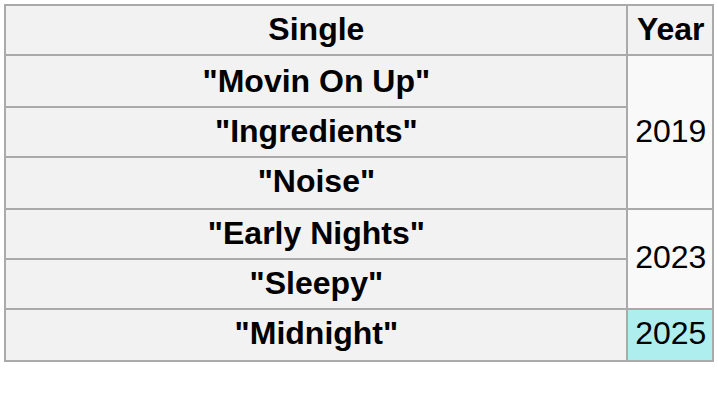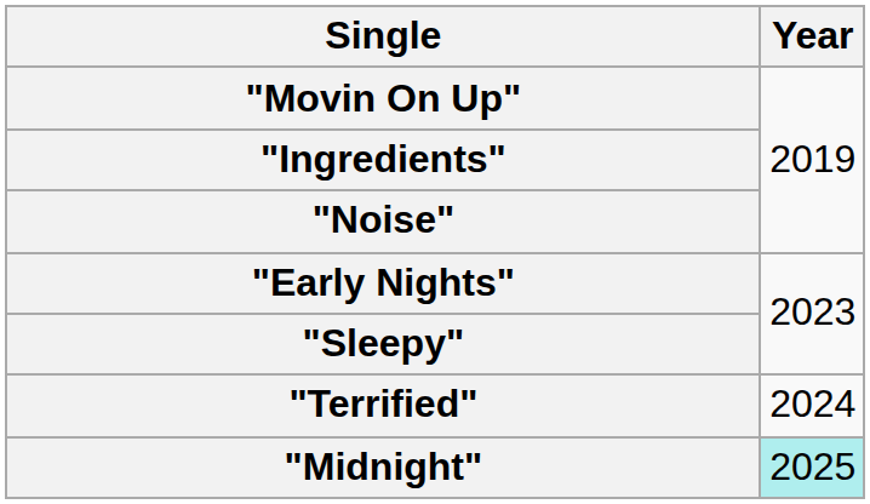+ row: "Terrified" | 2024
